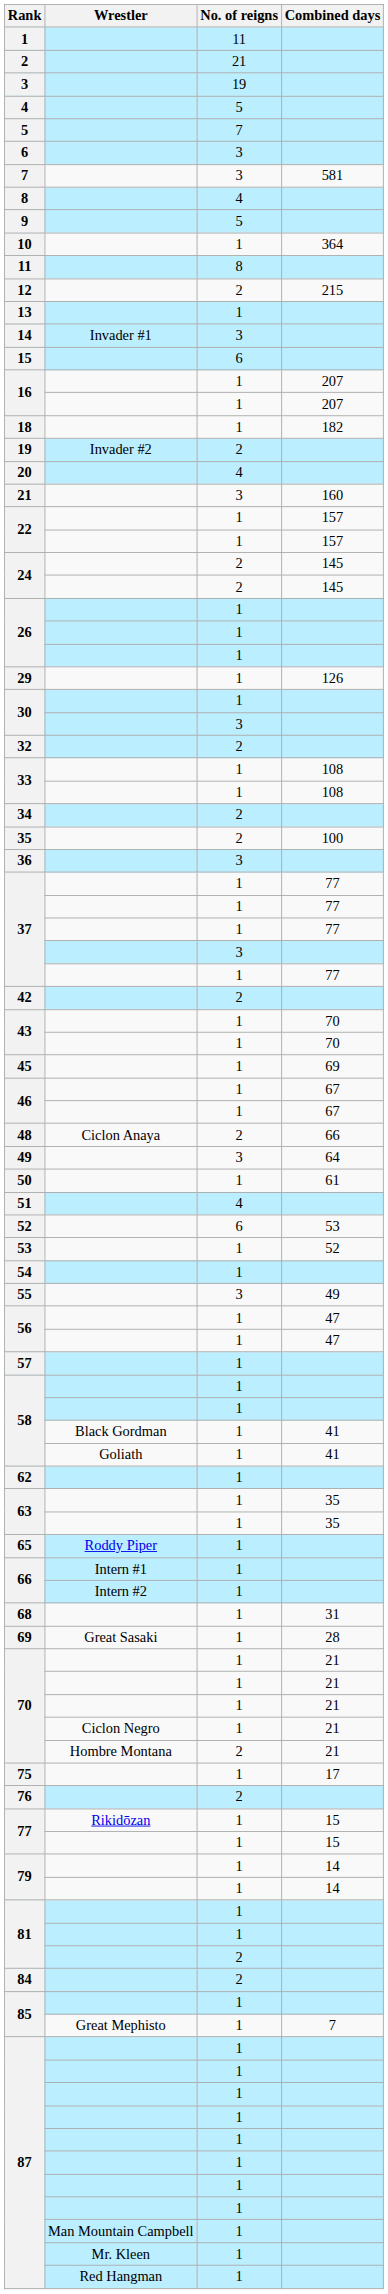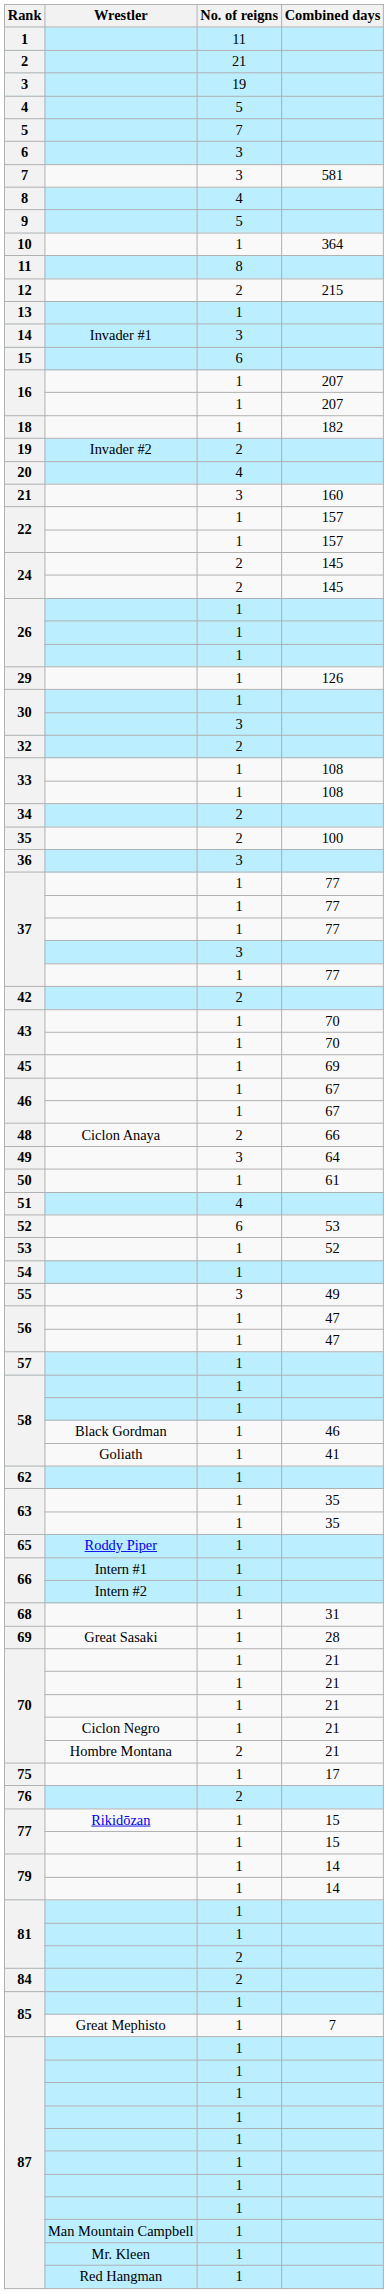58 / Black Gordman | Combined days: 41 -> 46
